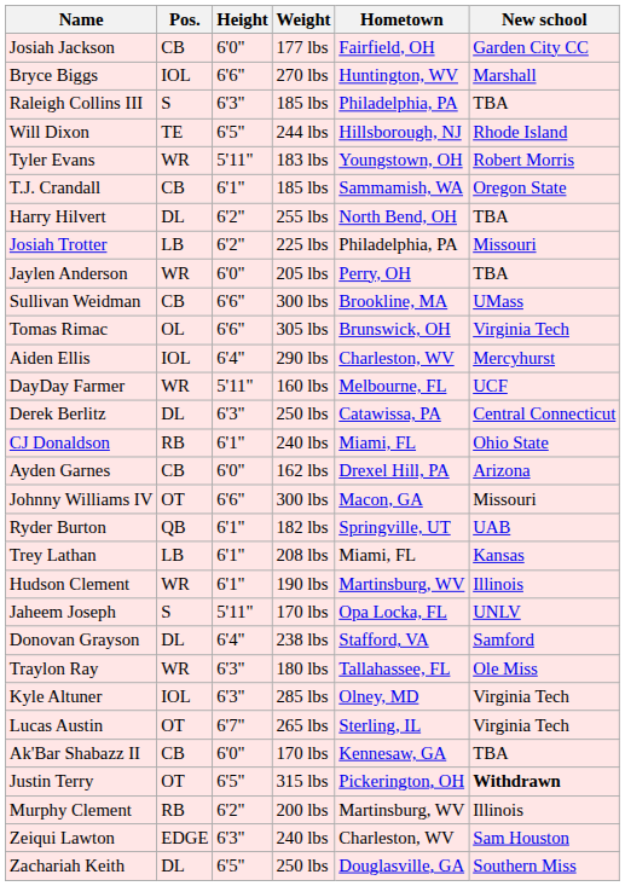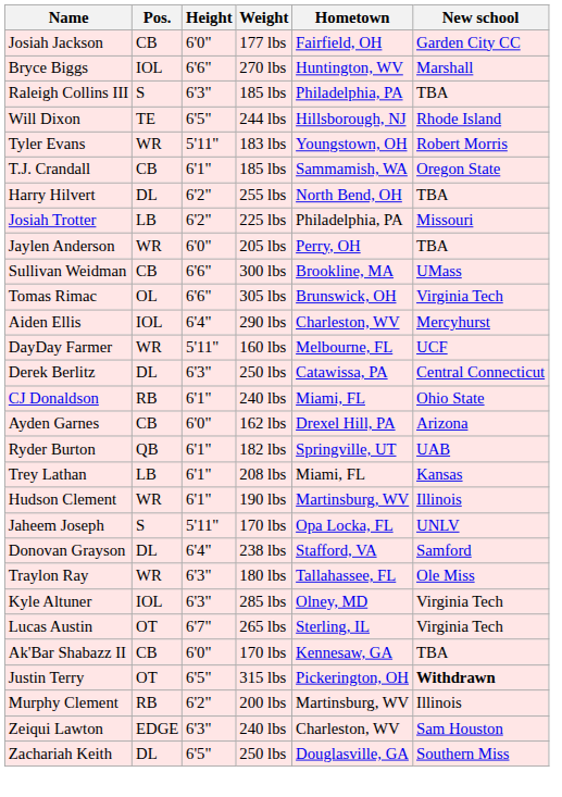- row: Johnny Williams IV | OT | 6'6" | 300 lbs | Macon, GA | Missouri
